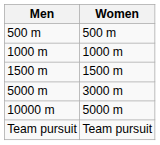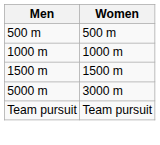- row: 10000 m | 5000 m
